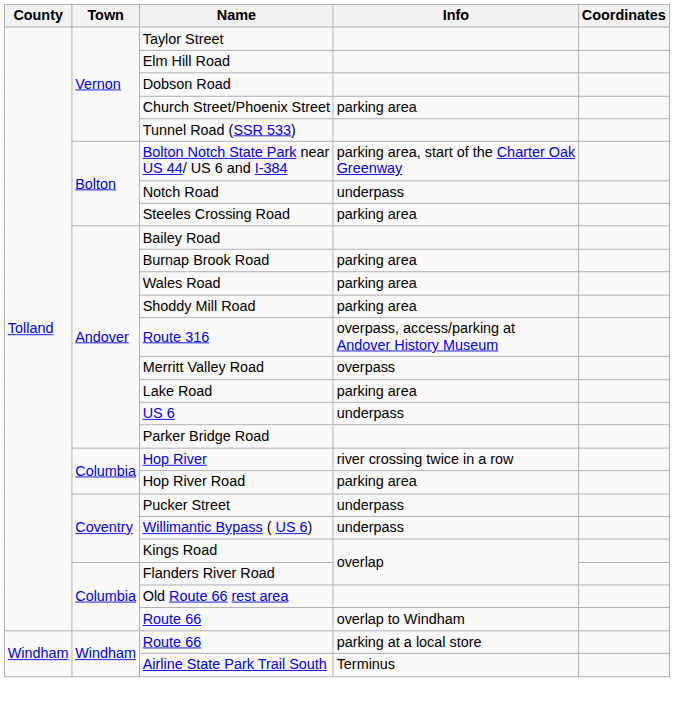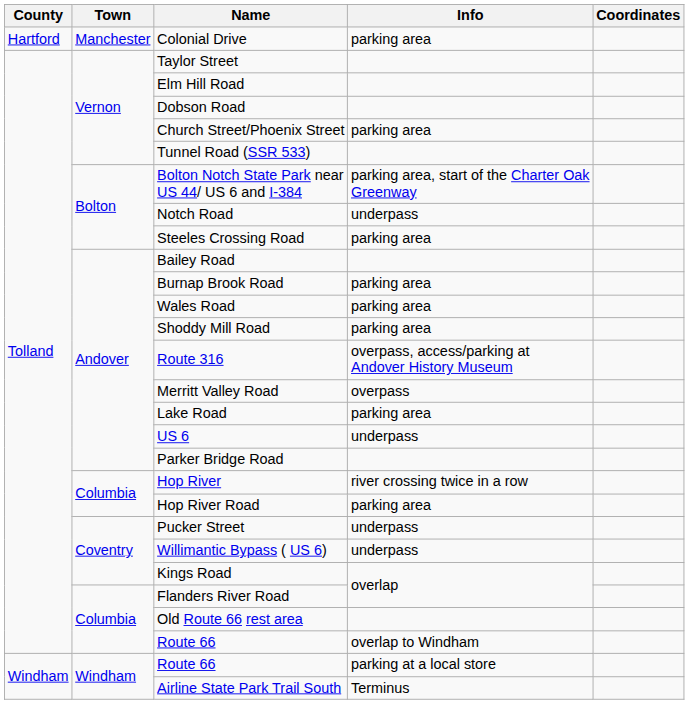+ row: Hartford | Manchester | Colonial Drive | parking area
